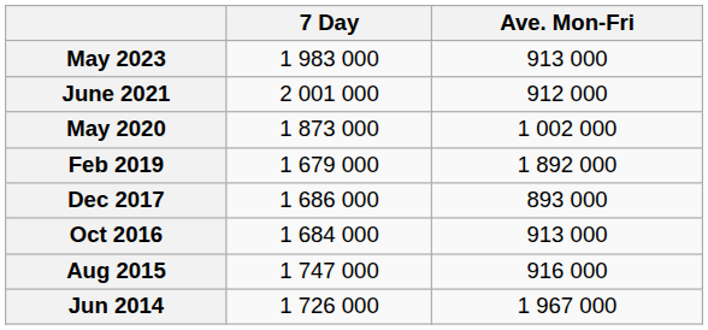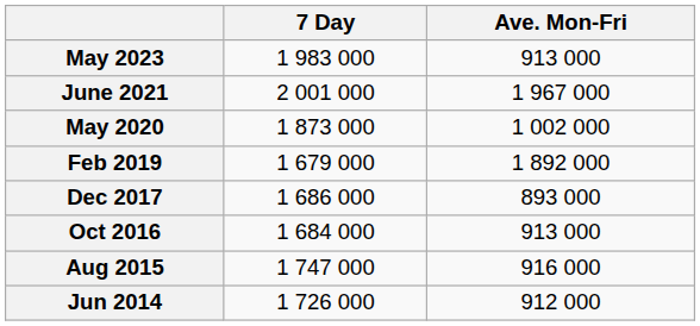June 2021 | Ave. Mon-Fri: 912 000 -> 1 967 000
Jun 2014 | Ave. Mon-Fri: 1 967 000 -> 912 000
